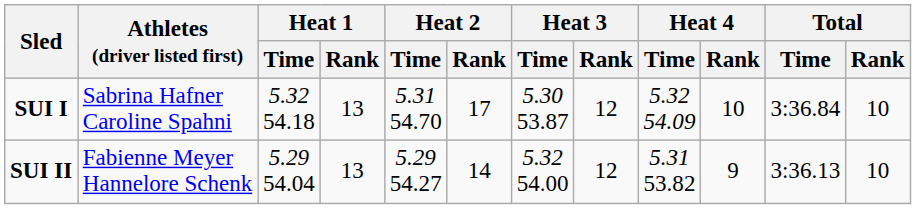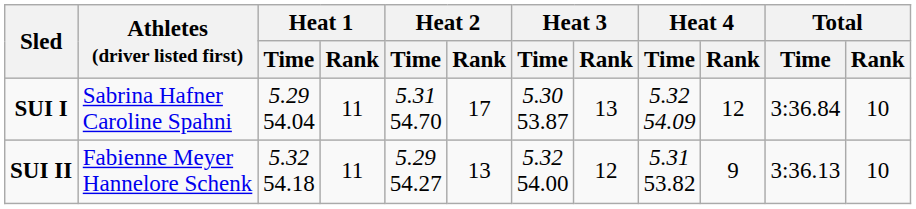SUI I | Heat 1 / Time: 5.32 54.18 -> 5.29 54.04
SUI I | Heat 1 / Rank: 13 -> 11
SUI I | Heat 3 / Rank: 12 -> 13
SUI I | Heat 4 / Rank: 10 -> 12
SUI II | Heat 1 / Time: 5.29 54.04 -> 5.32 54.18
SUI II | Heat 1 / Rank: 13 -> 11
SUI II | Heat 2 / Rank: 14 -> 13
